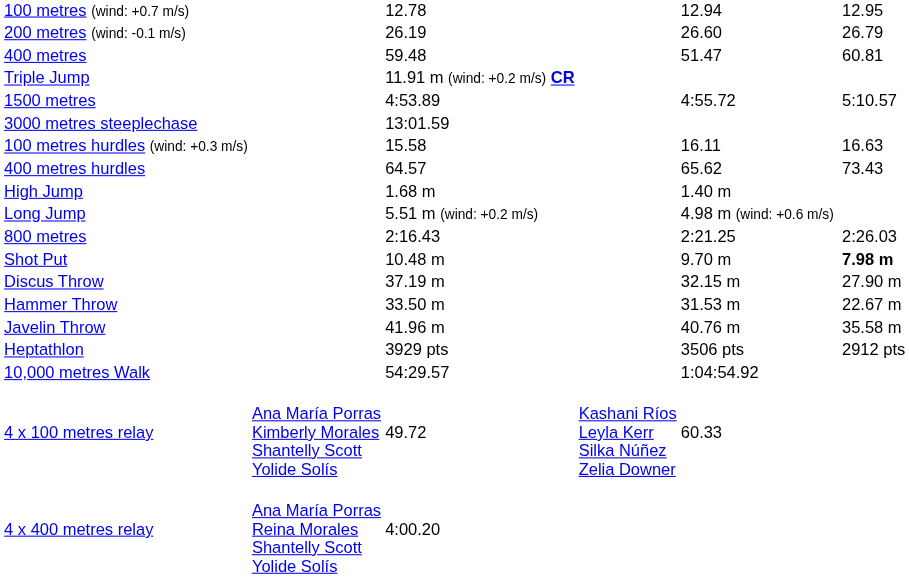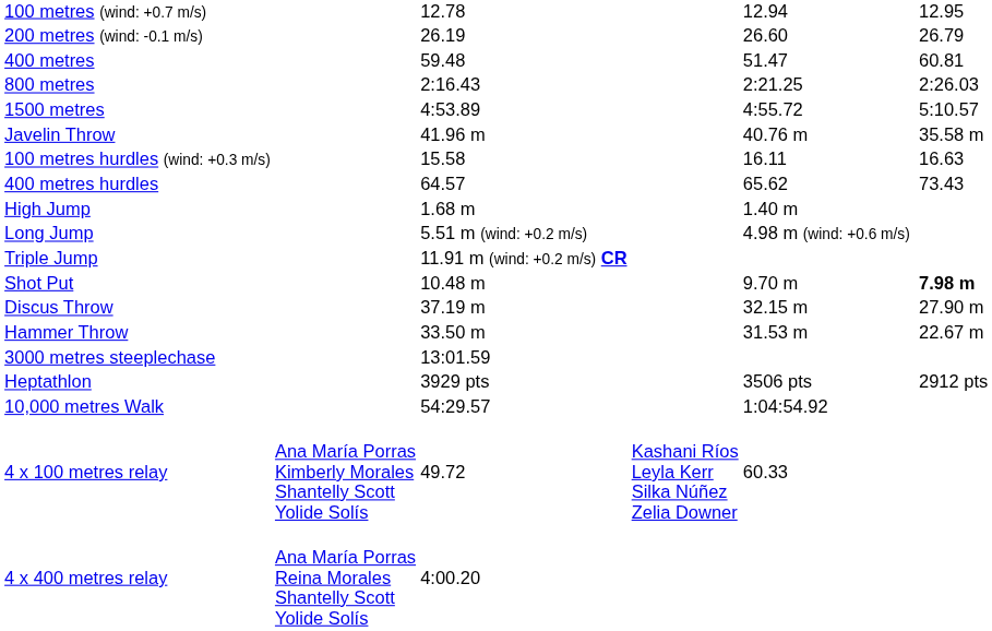rows swapped: 800 metres <-> Triple Jump
rows swapped: 3000 metres steeplechase <-> Javelin Throw
